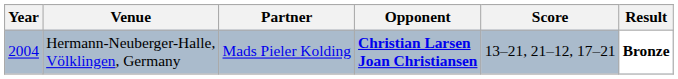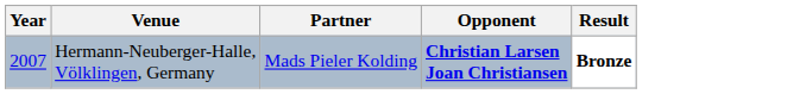- column: Score | 13–21, 21–12, 17–21
Hermann-Neuberger-Halle, Völklingen, Germany | Year: 2004 -> 2007
